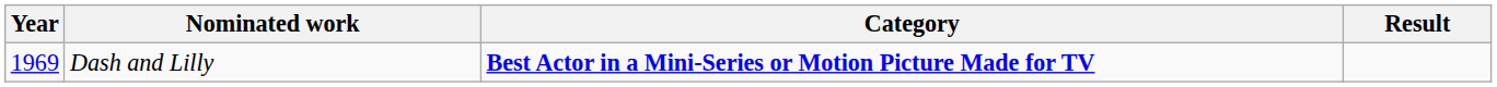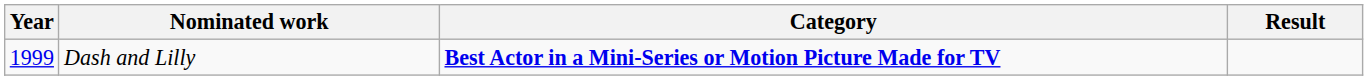Dash and Lilly | Year: 1969 -> 1999
